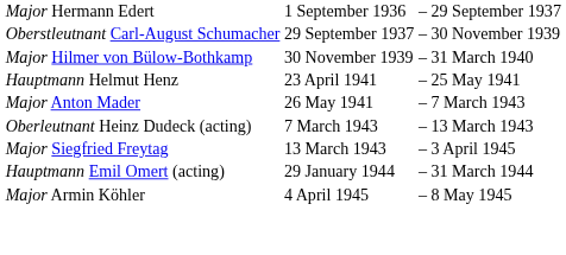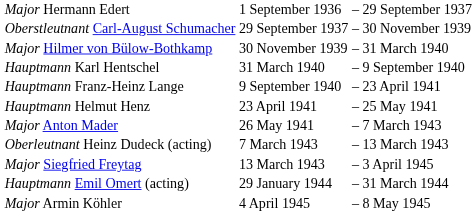+ row: Hauptmann Karl Hentschel | 31 March 1940 | – | 9 September 1940
+ row: Hauptmann Franz-Heinz Lange | 9 September 1940 | – | 23 April 1941
